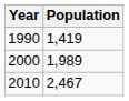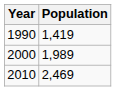2010 | Population: 2,467 -> 2,469
